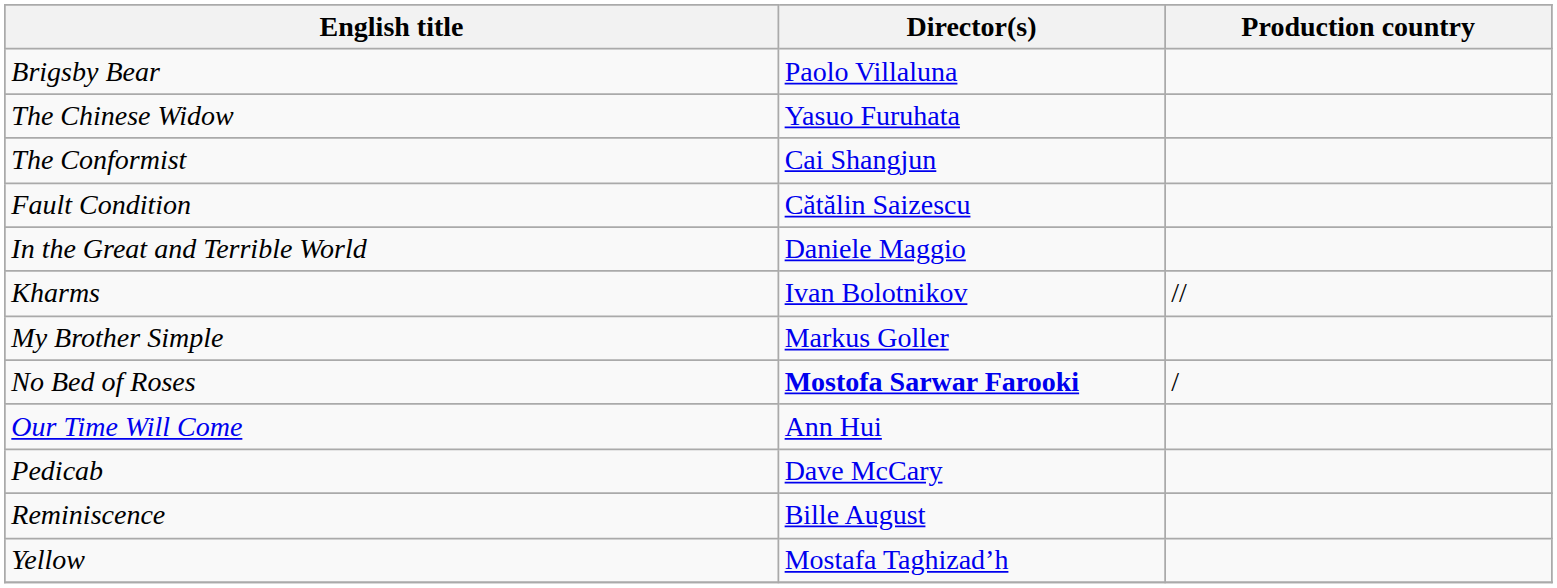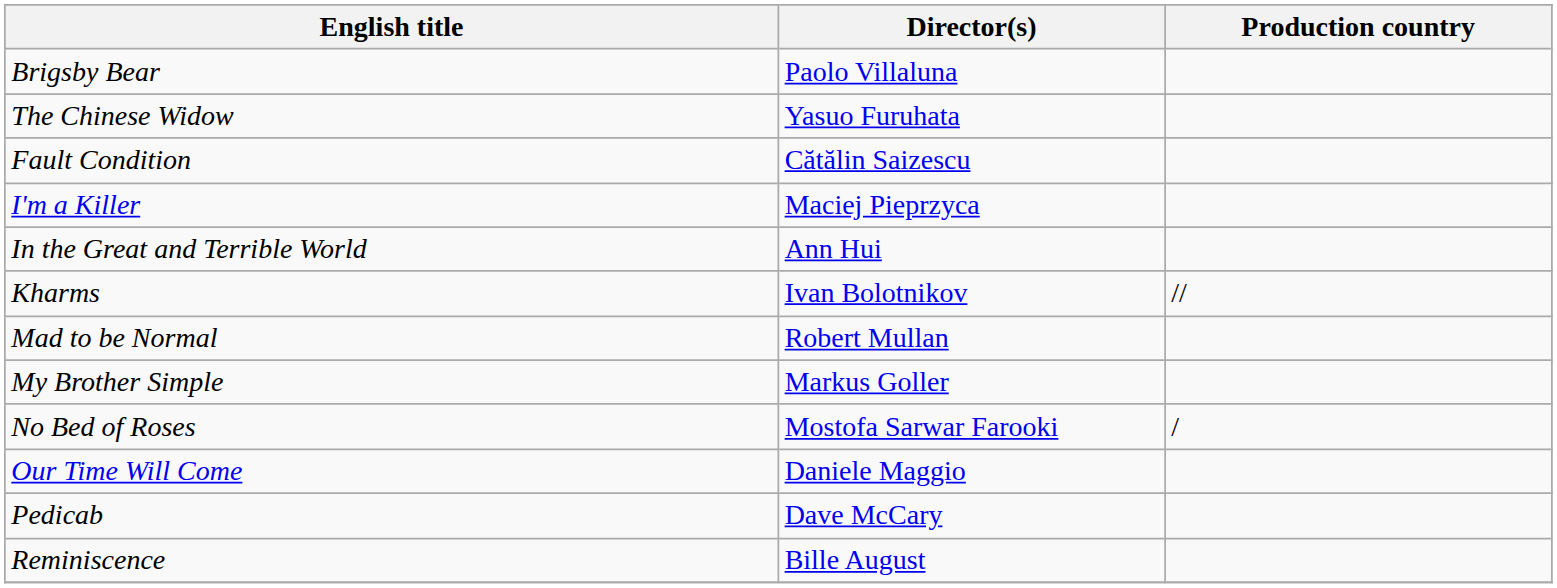- row: The Conformist | Cai Shangjun
+ row: I'm a Killer | Maciej Pieprzyca
In the Great and Terrible World | Director(s): Daniele Maggio -> Ann Hui
+ row: Mad to be Normal | Robert Mullan
No Bed of Roses | Director(s): bold -> normal
Our Time Will Come | Director(s): Ann Hui -> Daniele Maggio
- row: Yellow | Mostafa Taghizad’h
